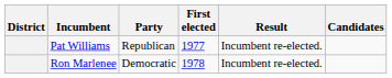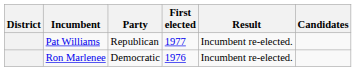Ron Marlenee | First elected: 1978 -> 1976
